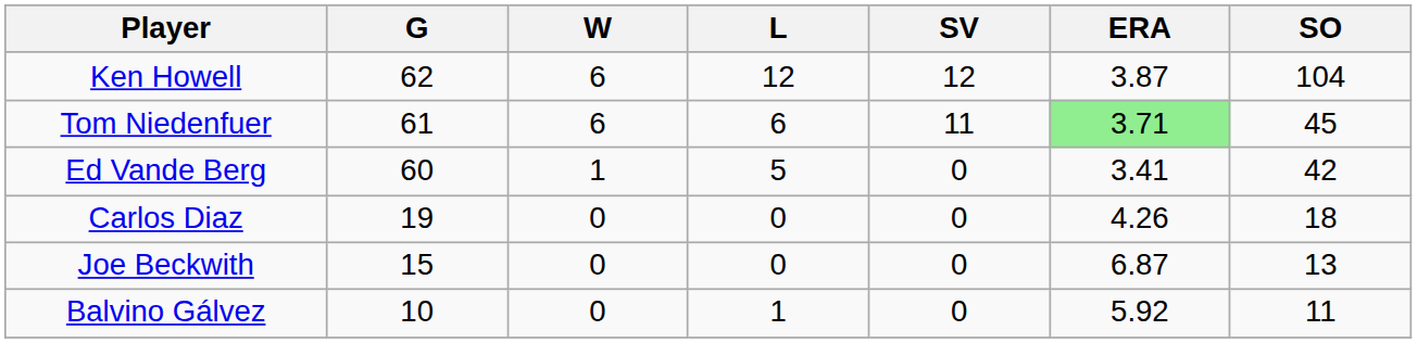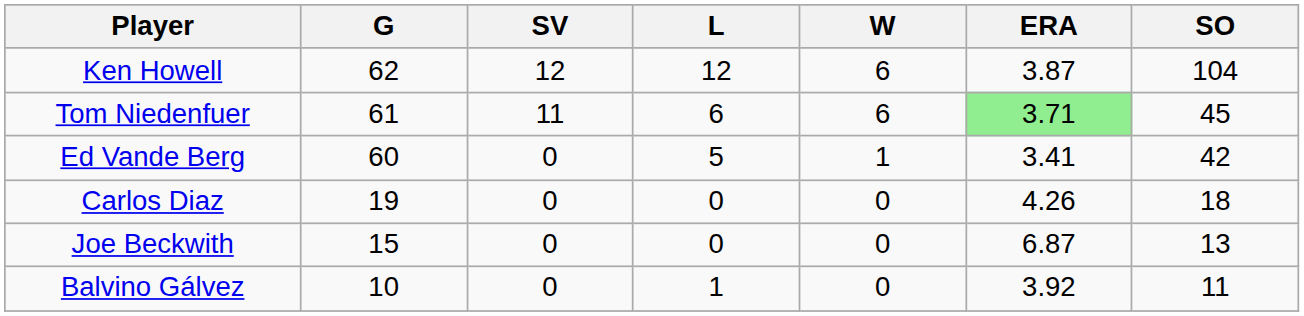columns swapped: W <-> SV
Balvino Gálvez | ERA: 5.92 -> 3.92
